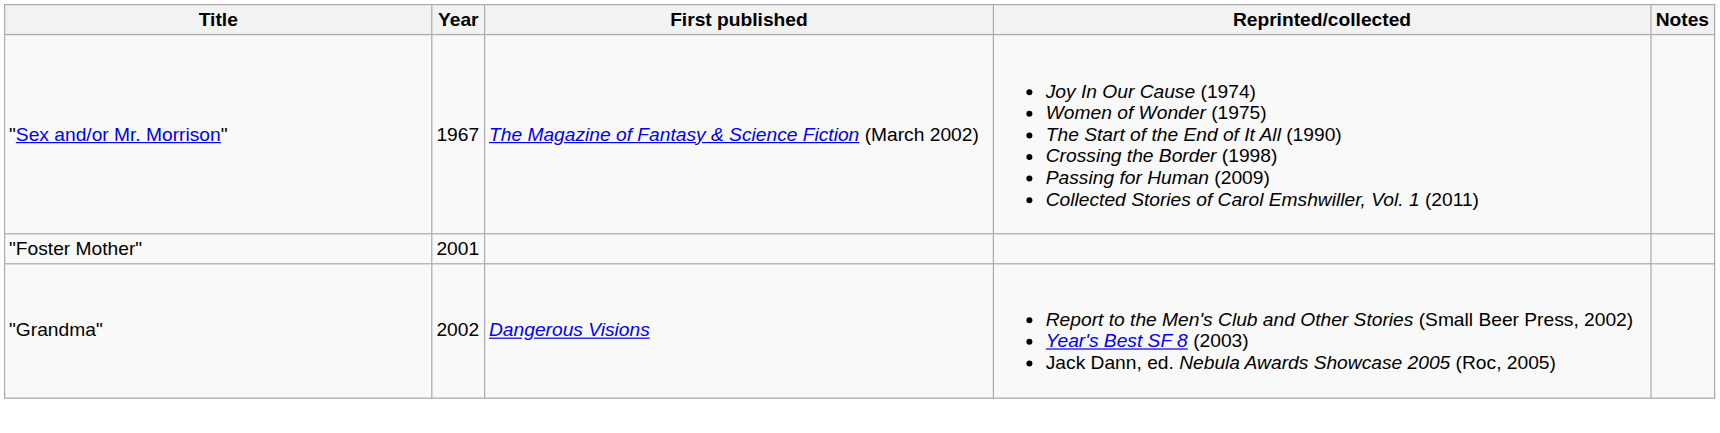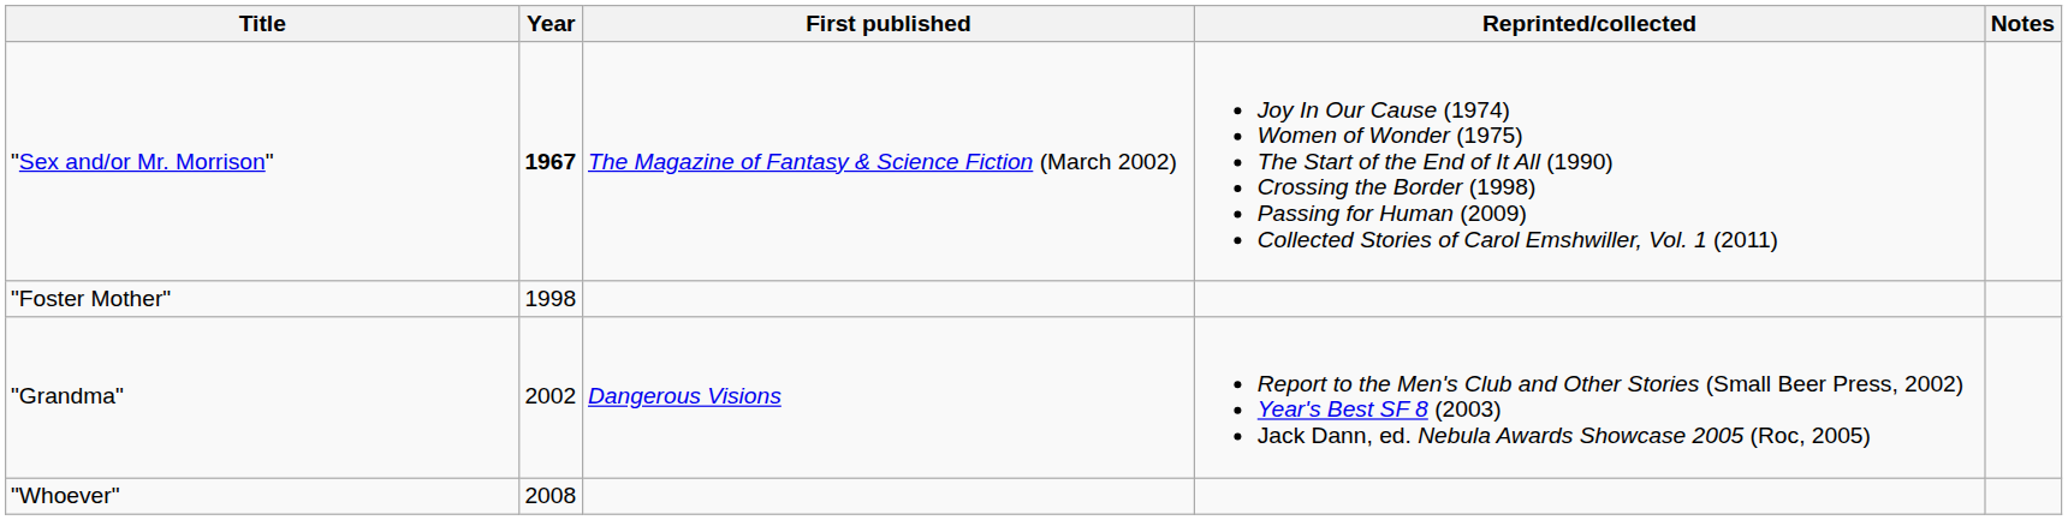"Sex and/or Mr. Morrison" | Year: normal -> bold
"Foster Mother" | Year: 2001 -> 1998
+ row: "Whoever" | 2008
